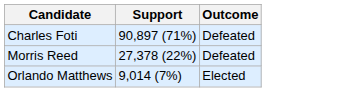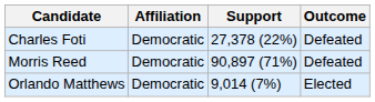+ column: Affiliation | Democratic | Democratic | Democratic
Charles Foti | Support: 90,897 (71%) -> 27,378 (22%)
Morris Reed | Support: 27,378 (22%) -> 90,897 (71%)
